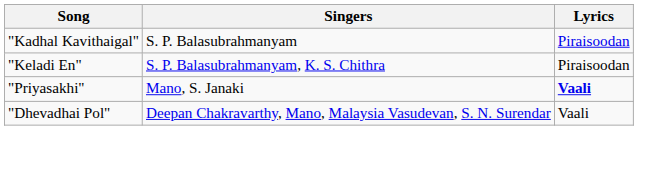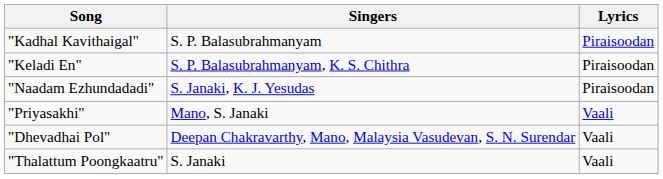+ row: "Naadam Ezhundadadi" | S. Janaki, K. J. Yesudas | Piraisoodan
"Priyasakhi" | Lyrics: bold -> normal
+ row: "Thalattum Poongkaatru" | S. Janaki | Vaali
